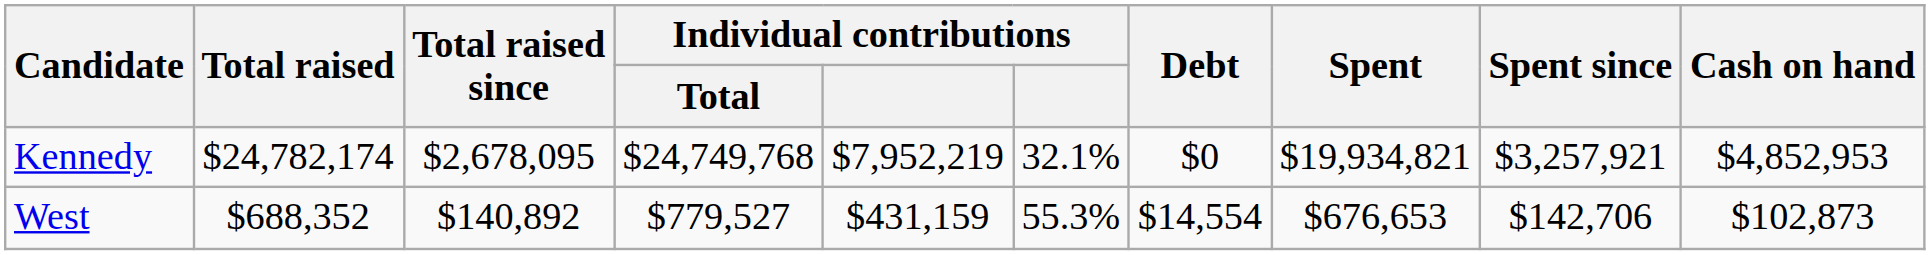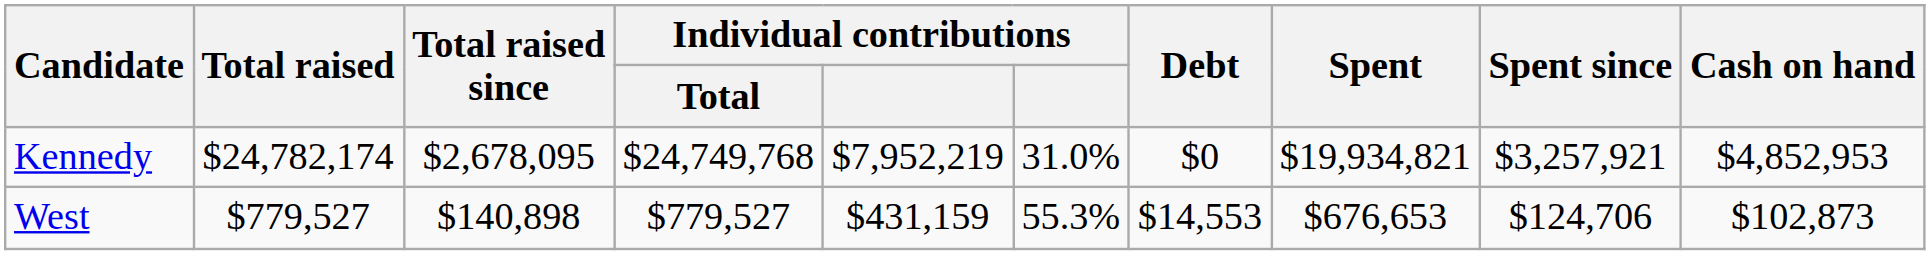Kennedy | column 6: 32.1% -> 31.0%
West | Total raised: $688,352 -> $779,527
West | Total raised since: $140,892 -> $140,898
West | Debt: $14,554 -> $14,553
West | Spent since: $142,706 -> $124,706
